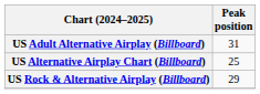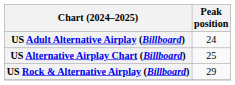US Adult Alternative Airplay (Billboard) | Peak position: 31 -> 24
